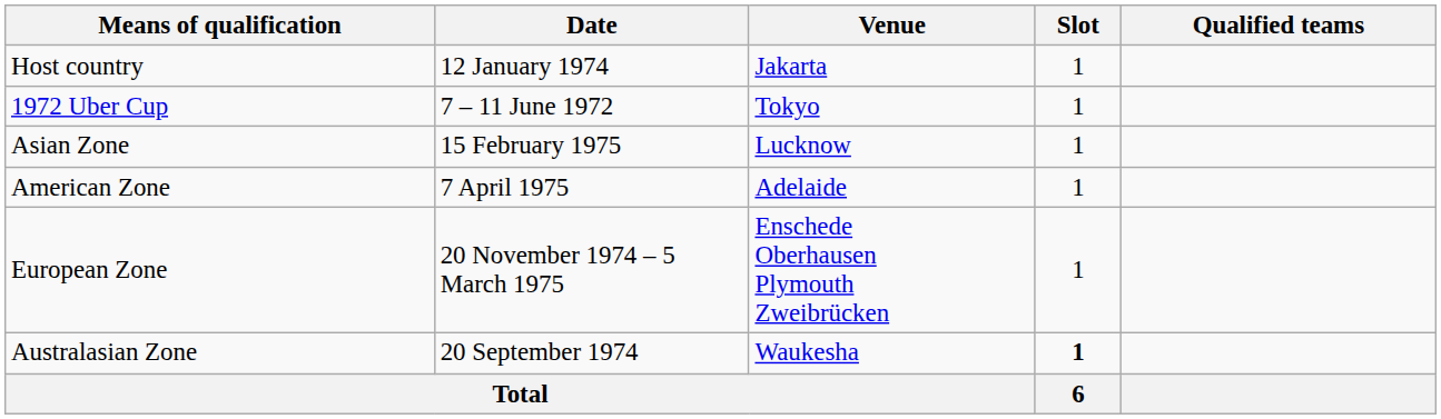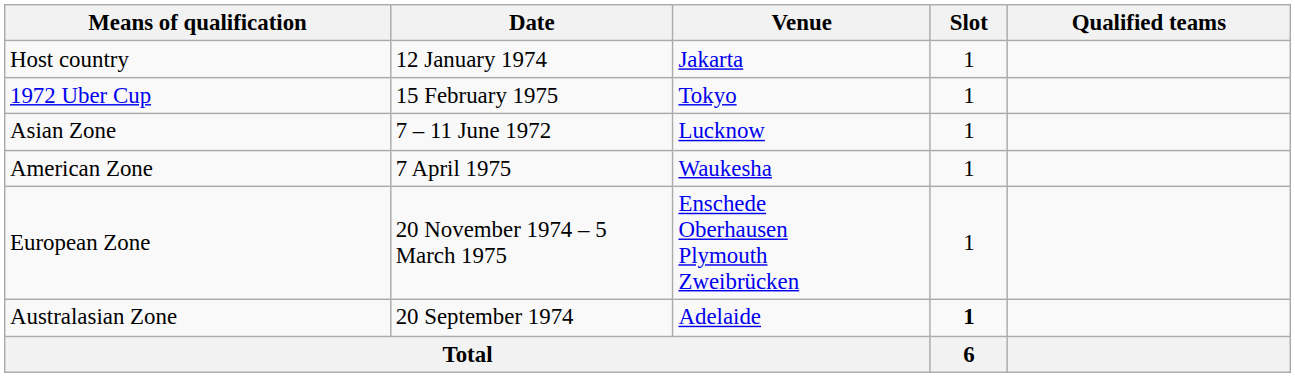1972 Uber Cup | Date: 7 – 11 June 1972 -> 15 February 1975
Asian Zone | Date: 15 February 1975 -> 7 – 11 June 1972
American Zone | Venue: Adelaide -> Waukesha
Australasian Zone | Venue: Waukesha -> Adelaide
